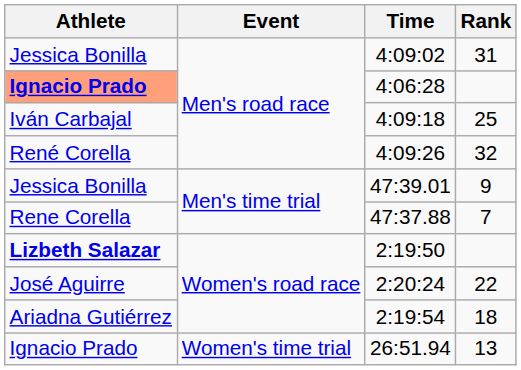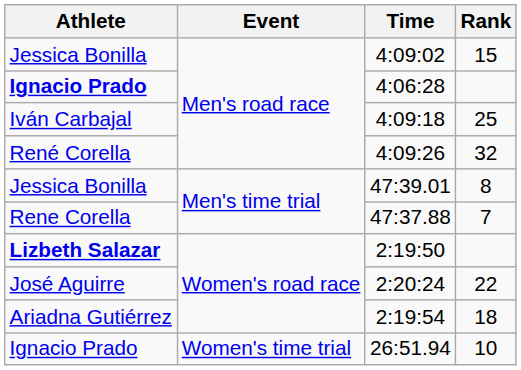4:09:02 | Rank: 31 -> 15
4:06:28 | Athlete: lightsalmon background -> no background
47:39.01 | Rank: 9 -> 8
26:51.94 | Rank: 13 -> 10
